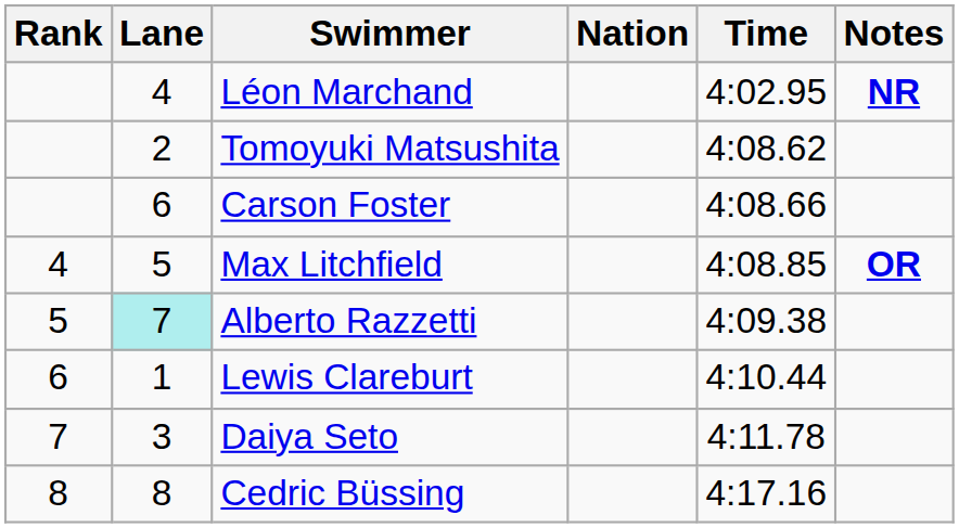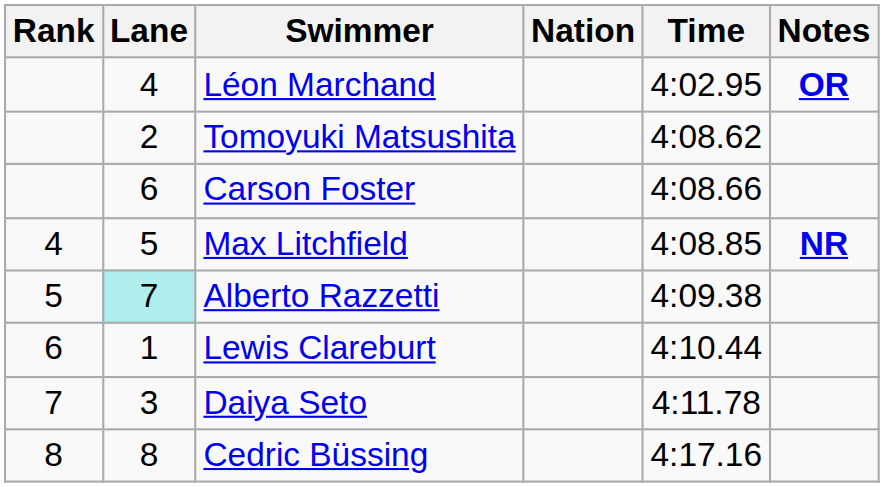Léon Marchand | Notes: NR -> OR
Max Litchfield | Notes: OR -> NR
